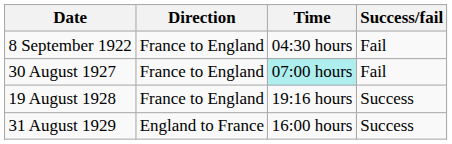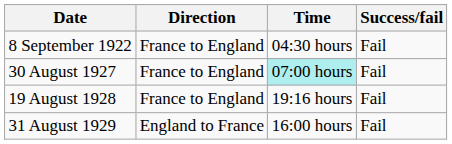19 August 1928 | Success/fail: Success -> Fail
31 August 1929 | Success/fail: Success -> Fail
